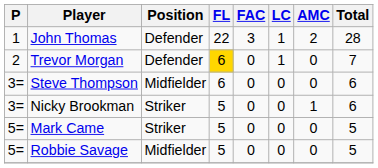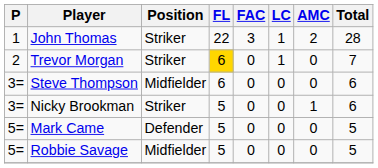John Thomas | Position: Defender -> Striker
Trevor Morgan | Position: Defender -> Striker
Mark Came | Position: Striker -> Defender
